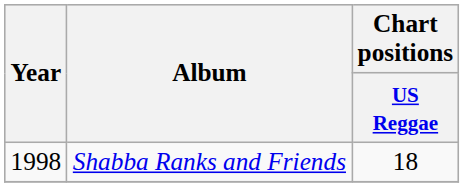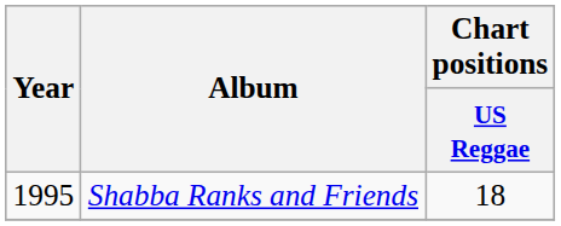Shabba Ranks and Friends | Year: 1998 -> 1995
